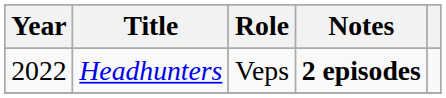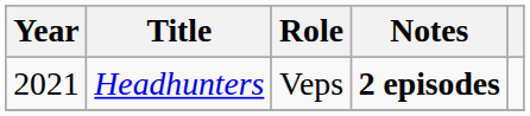Headhunters | Year: 2022 -> 2021
